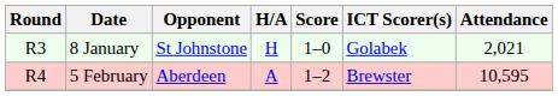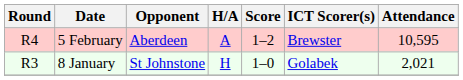rows swapped: 8 January <-> 5 February
